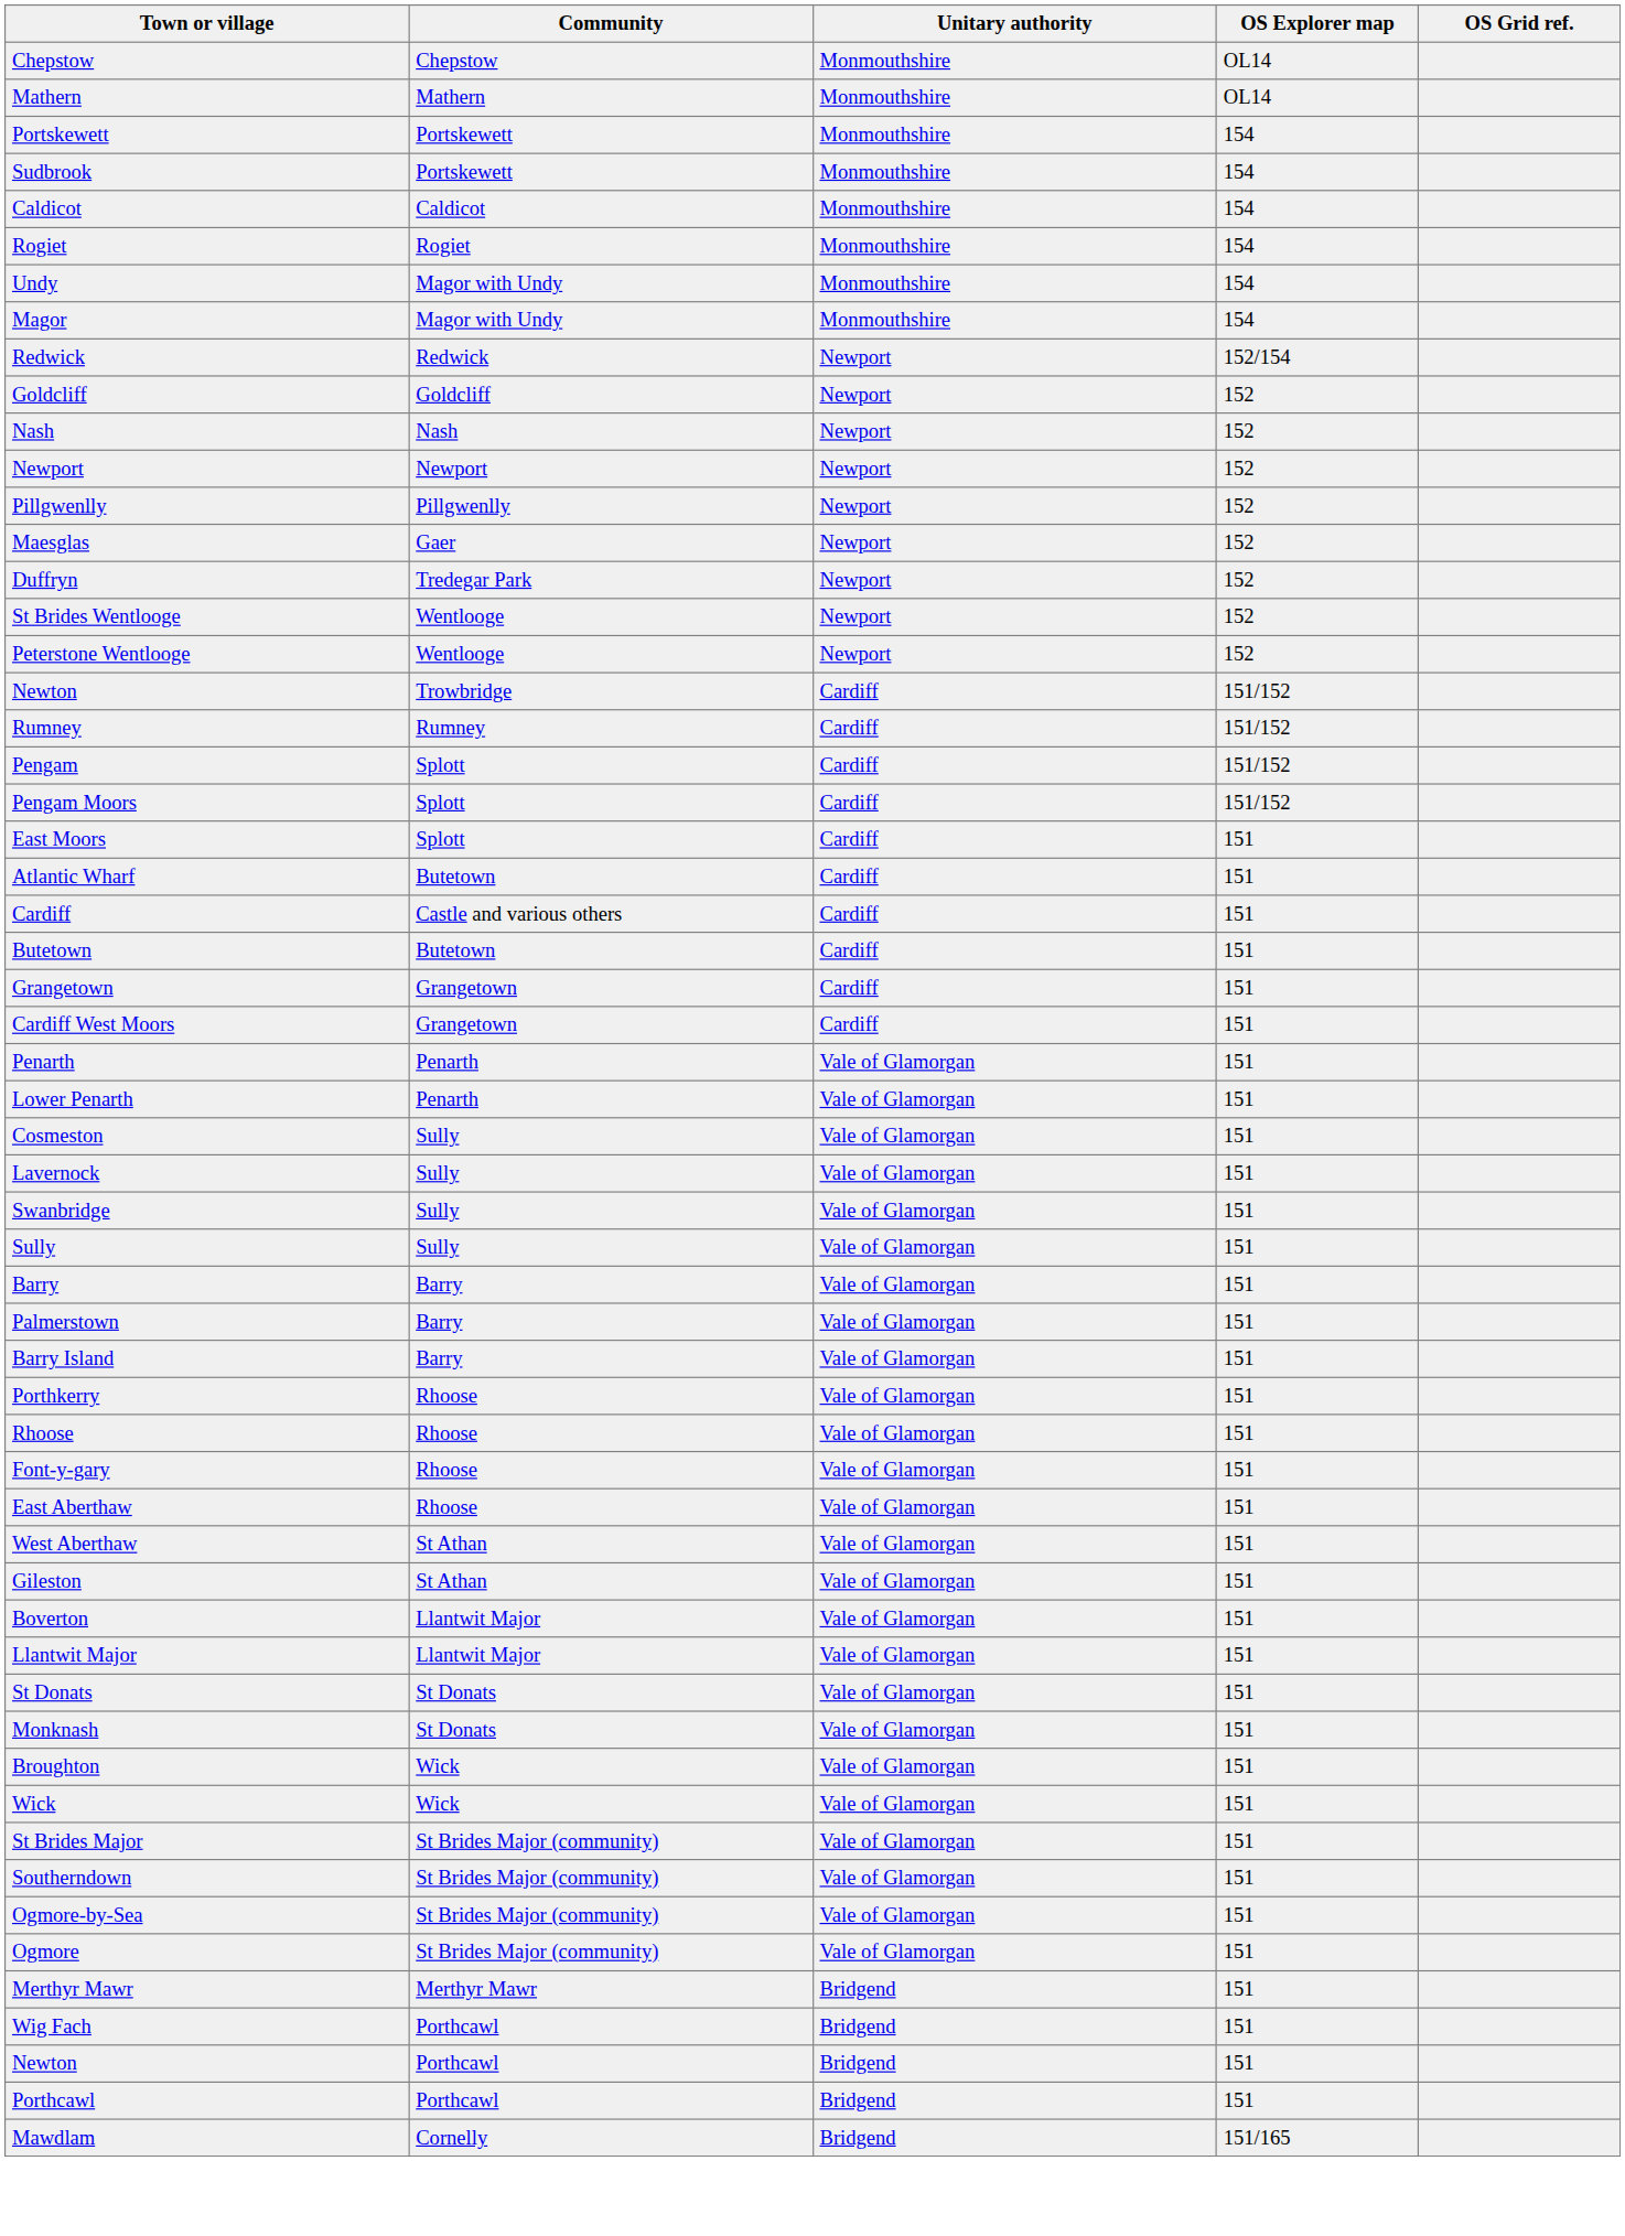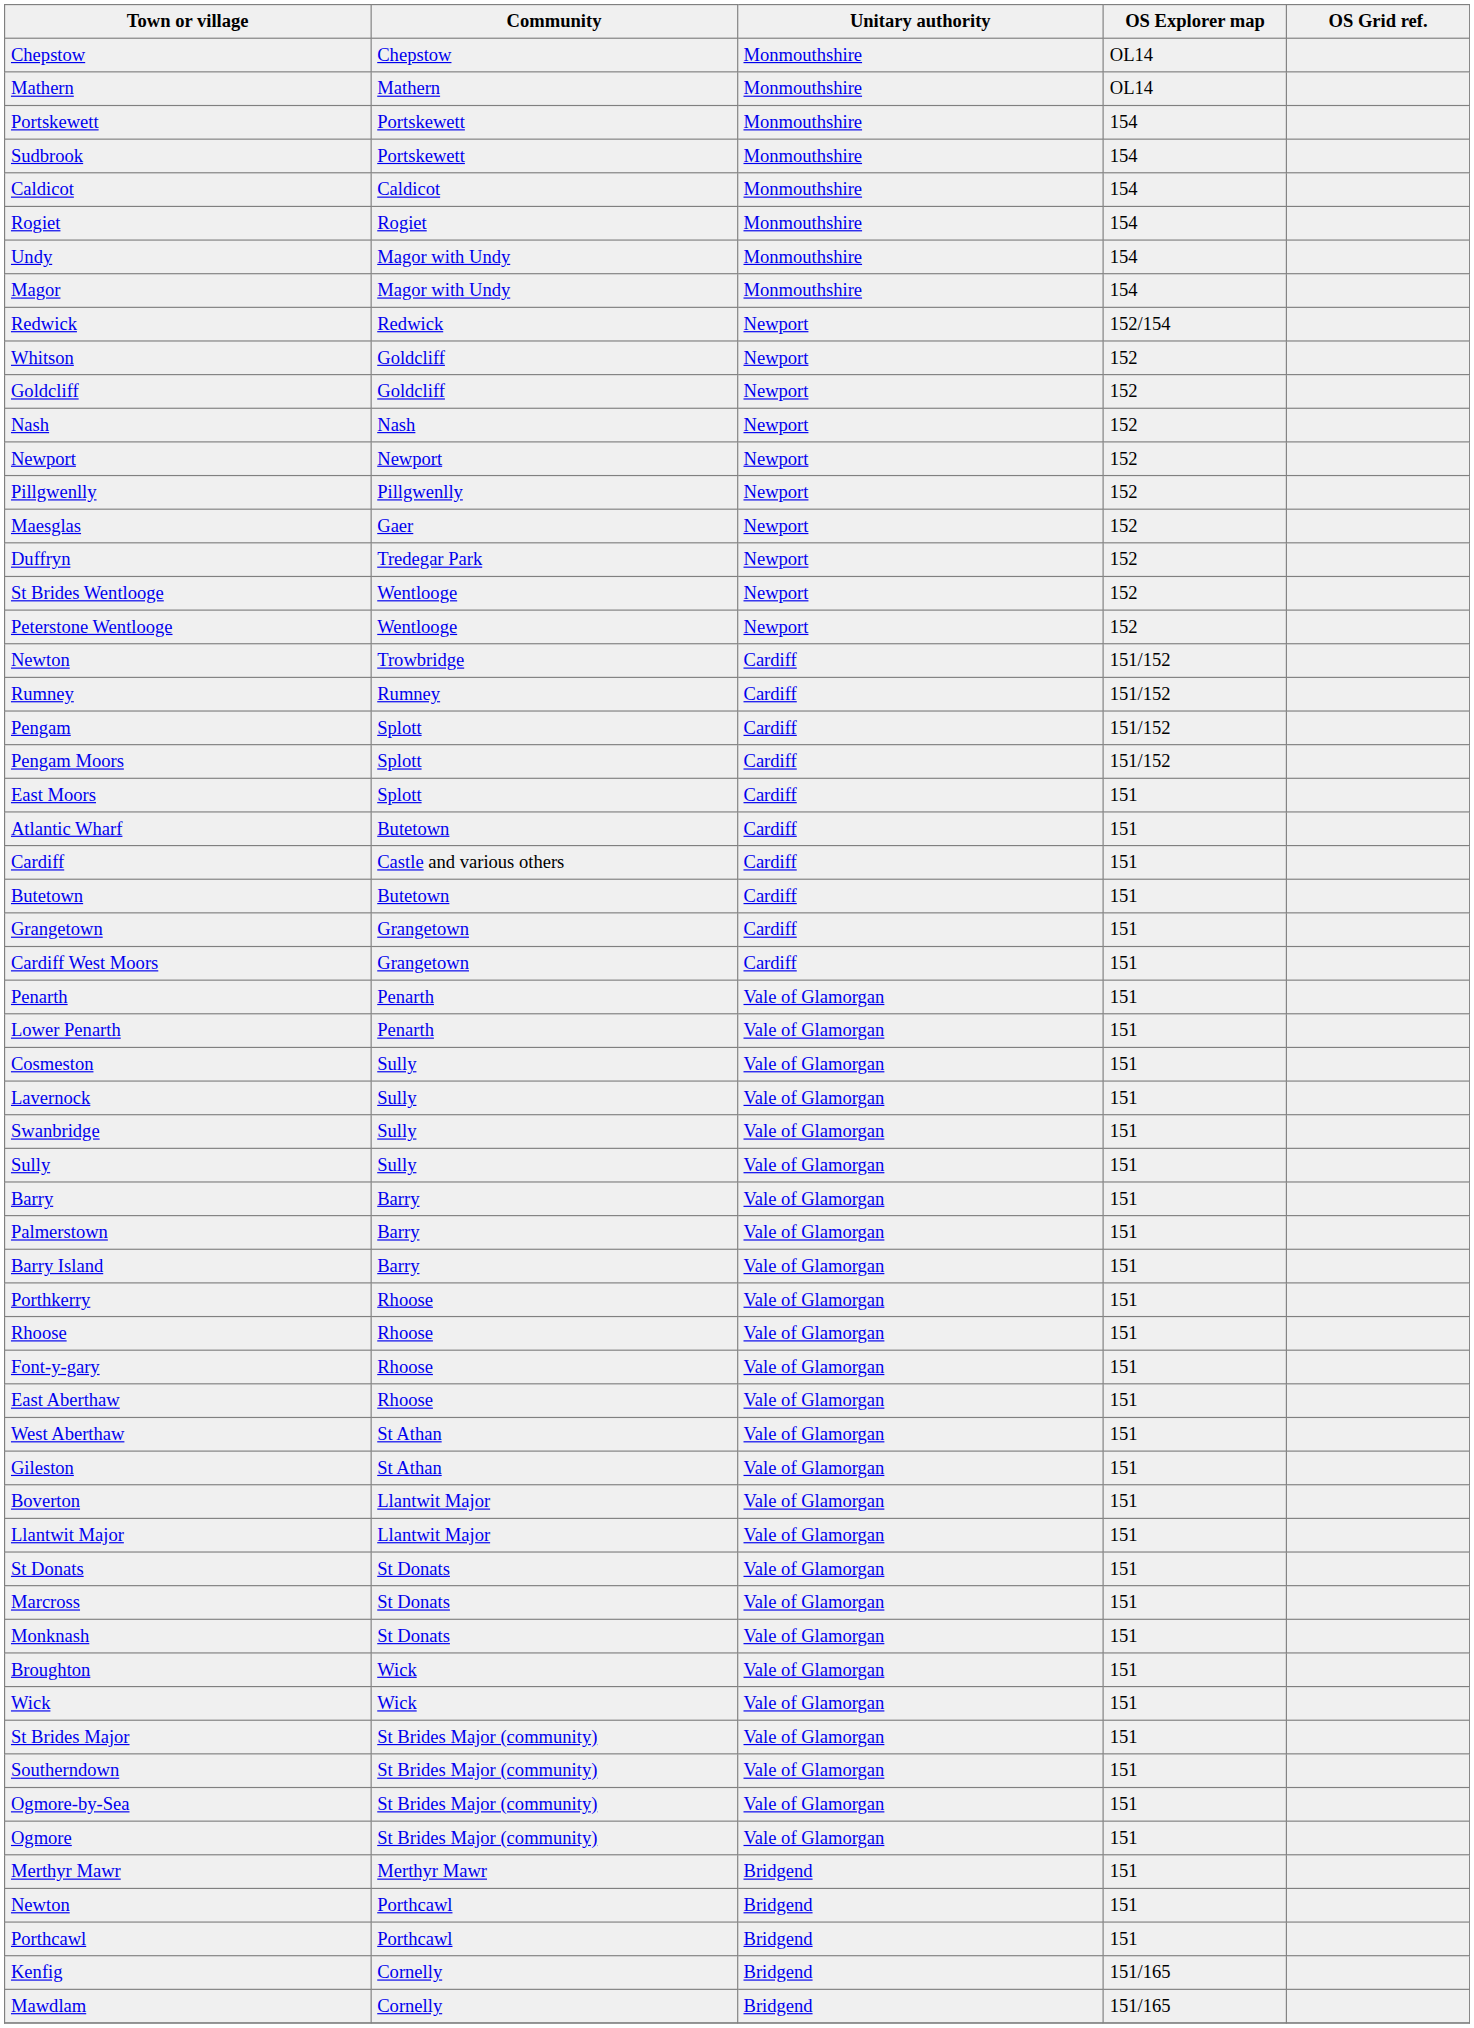+ row: Whitson | Goldcliff | Newport | 152
+ row: Marcross | St Donats | Vale of Glamorgan | 151
- row: Wig Fach | Porthcawl | Bridgend | 151
+ row: Kenfig | Cornelly | Bridgend | 151/165
